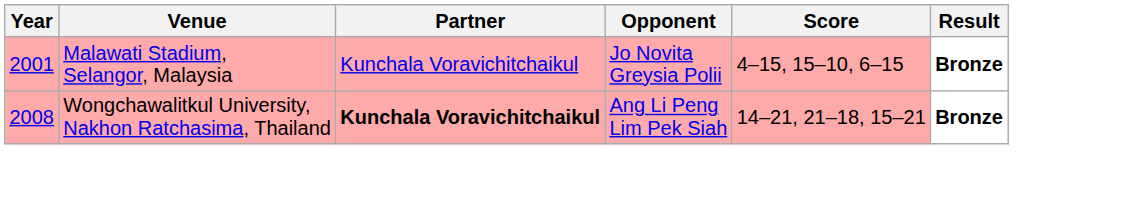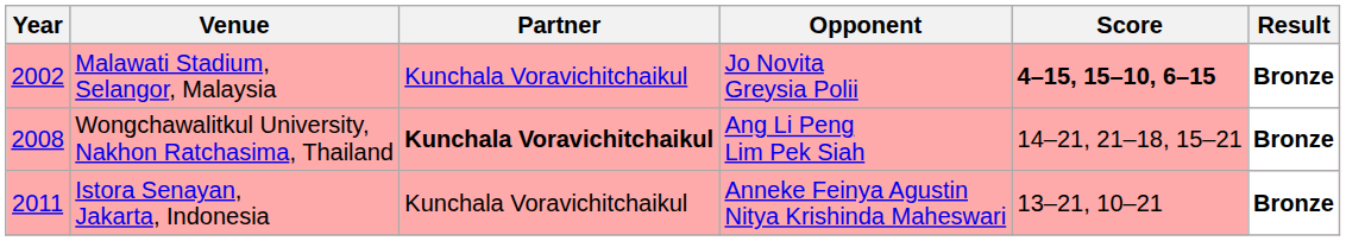Malawati Stadium, Selangor, Malaysia | Year: 2001 -> 2002
Malawati Stadium, Selangor, Malaysia | Score: normal -> bold
+ row: 2011 | Istora Senayan, Jakarta, Indonesia | Kunchala Voravichitchaikul | Anneke Feinya Agustin Nitya Krishinda Maheswari | 13–21, 10–21 | Bronze
